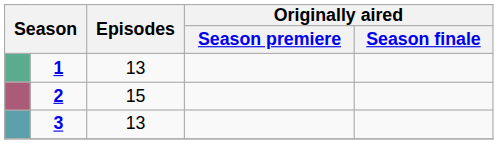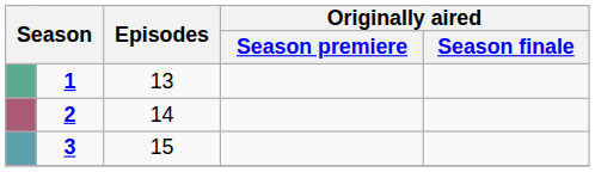2 | Episodes: 15 -> 14
3 | Episodes: 13 -> 15
